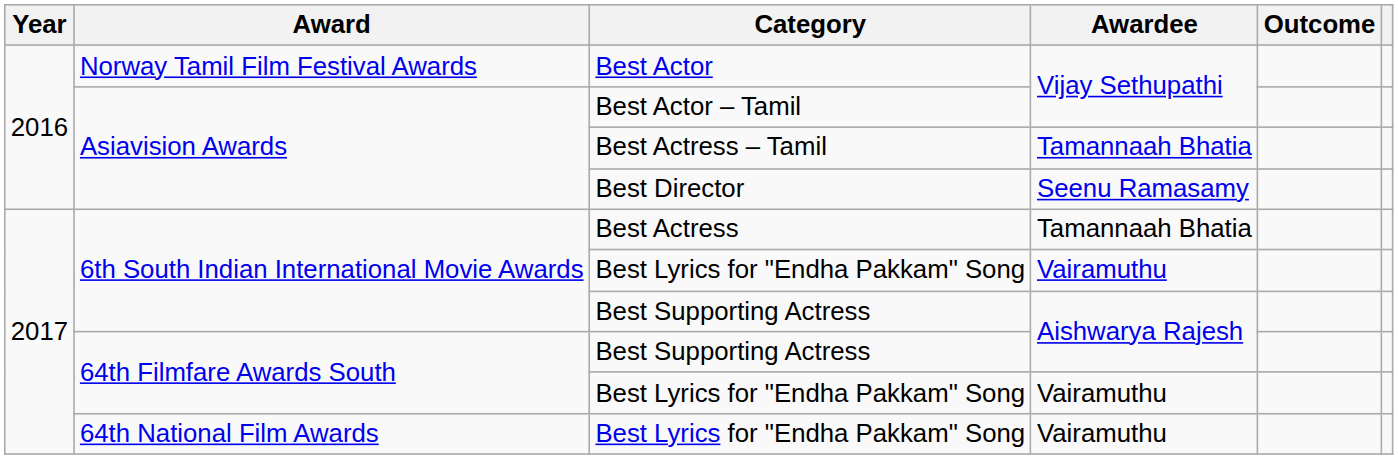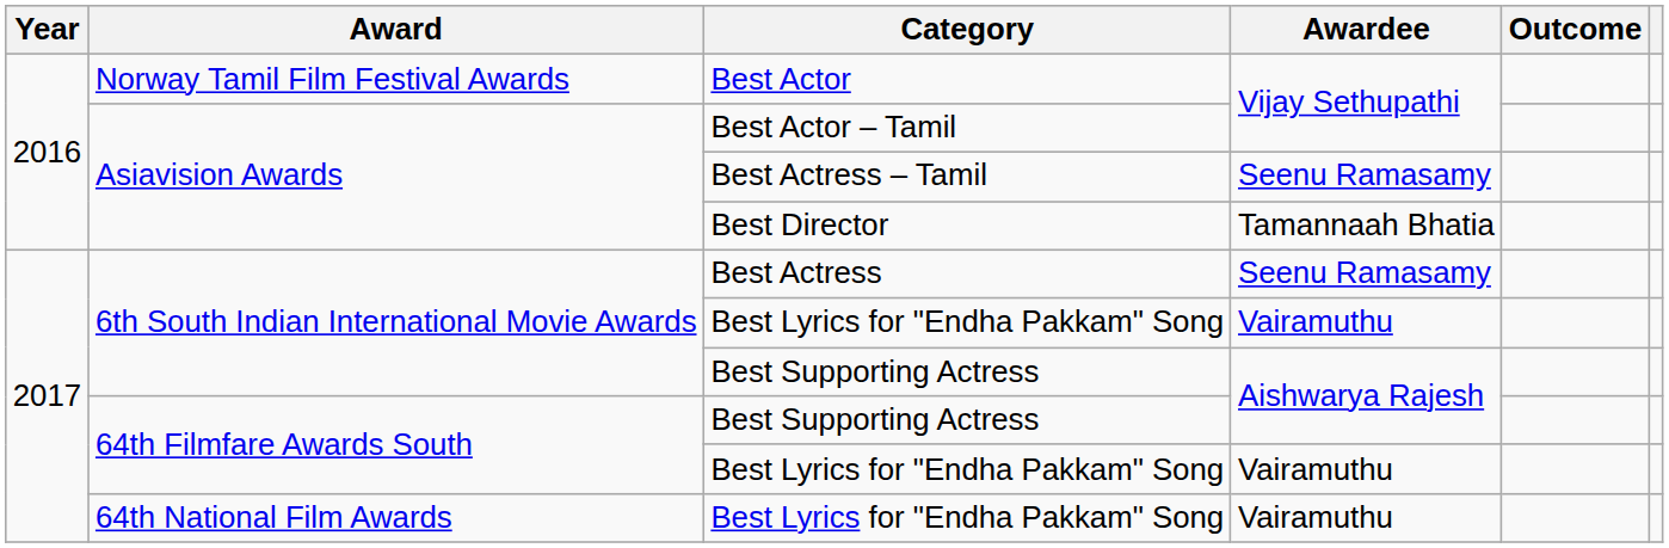Best Actress – Tamil | Awardee: Tamannaah Bhatia -> Seenu Ramasamy
Best Director | Awardee: Seenu Ramasamy -> Tamannaah Bhatia
Best Actress | Awardee: Tamannaah Bhatia -> Seenu Ramasamy
